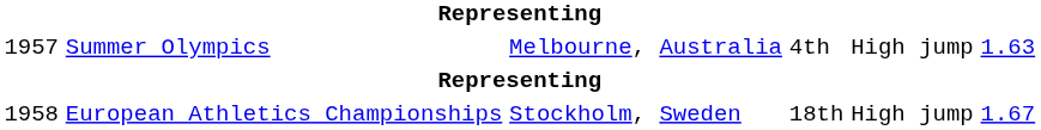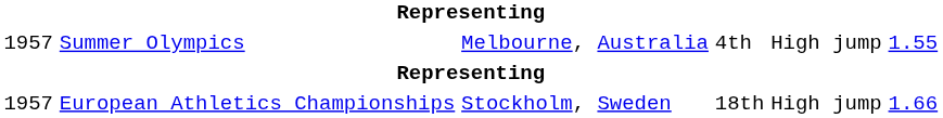Summer Olympics | column 6: 1.63 -> 1.55
European Athletics Championships | column 1: 1958 -> 1957
European Athletics Championships | column 6: 1.67 -> 1.66
